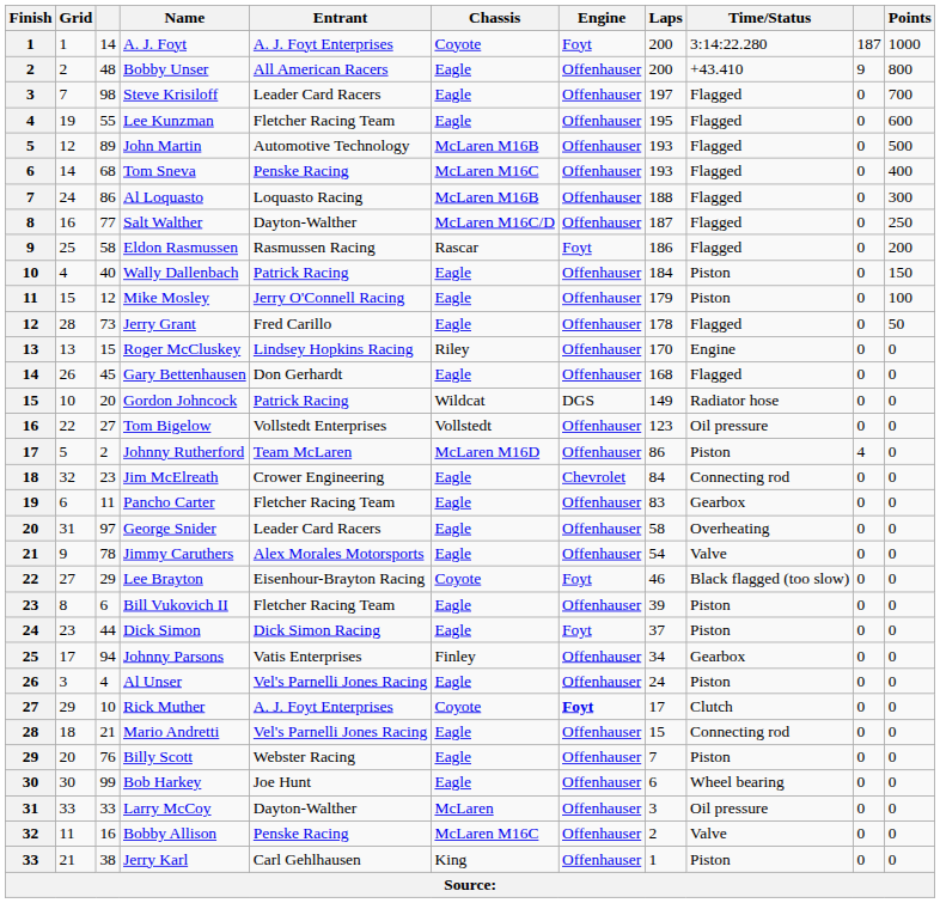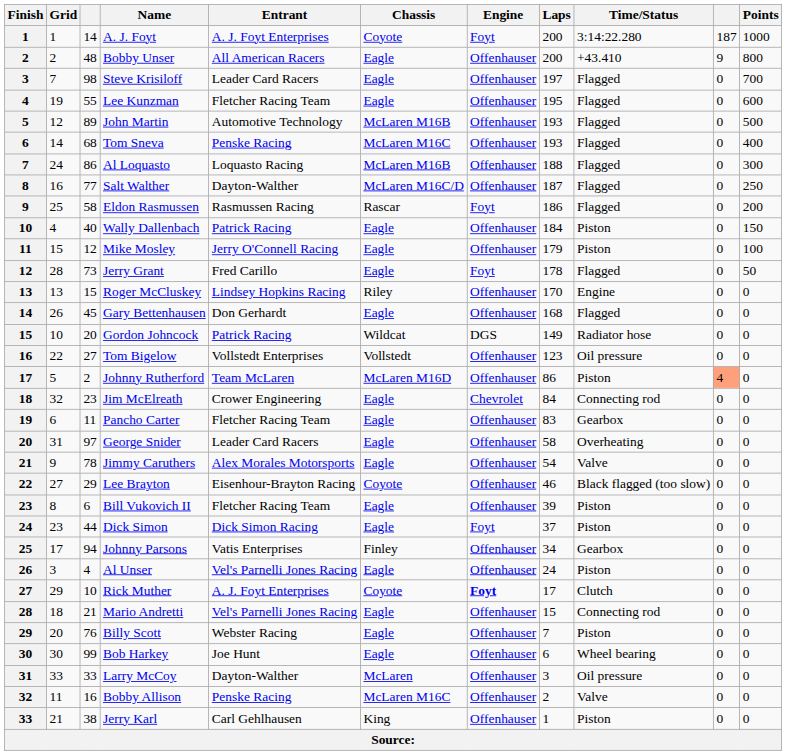Jerry Grant | Engine: Offenhauser -> Foyt
Johnny Rutherford | column 10: no background -> lightsalmon background
Lee Brayton | Engine: Foyt -> Offenhauser
